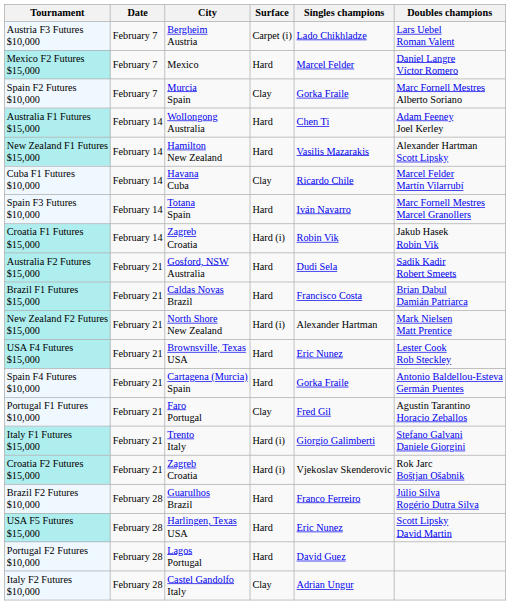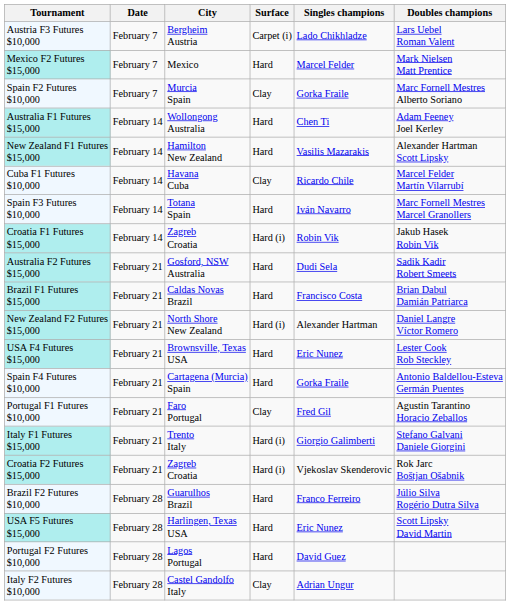Mexico F2 Futures $15,000 | Doubles champions: Daniel Langre Víctor Romero -> Mark Nielsen Matt Prentice
New Zealand F2 Futures $15,000 | Doubles champions: Mark Nielsen Matt Prentice -> Daniel Langre Víctor Romero
